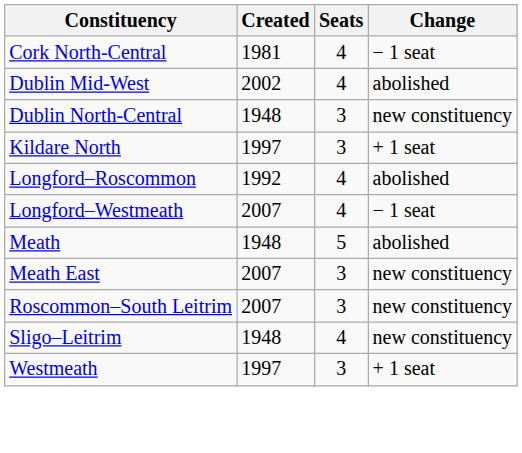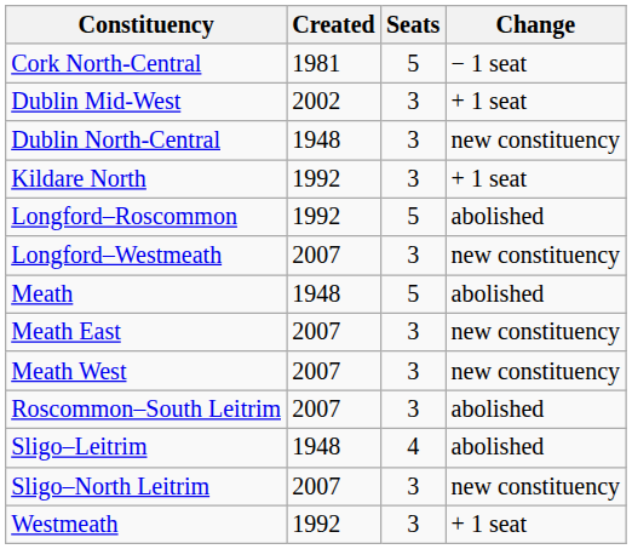Cork North-Central | Seats: 4 -> 5
Dublin Mid-West | Seats: 4 -> 3
Dublin Mid-West | Change: abolished -> + 1 seat
Kildare North | Created: 1997 -> 1992
Longford–Roscommon | Seats: 4 -> 5
Longford–Westmeath | Seats: 4 -> 3
Longford–Westmeath | Change: − 1 seat -> new constituency
+ row: Meath West | 2007 | 3 | new constituency
Roscommon–South Leitrim | Change: new constituency -> abolished
Sligo–Leitrim | Change: new constituency -> abolished
+ row: Sligo–North Leitrim | 2007 | 3 | new constituency
Westmeath | Created: 1997 -> 1992
